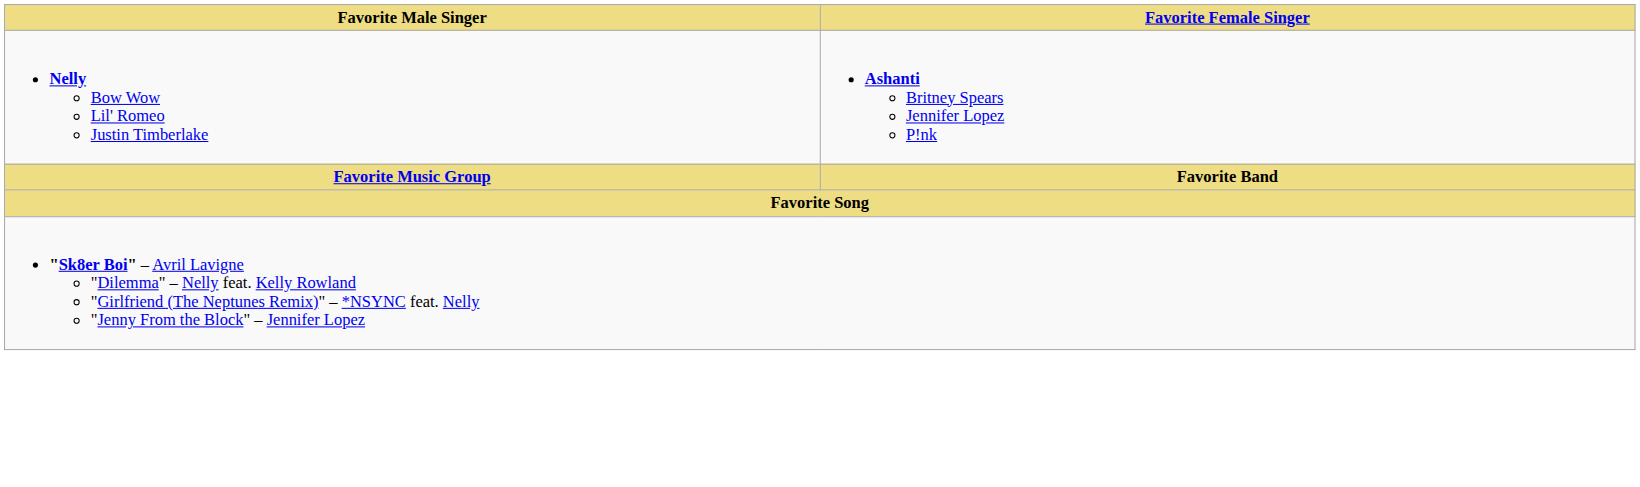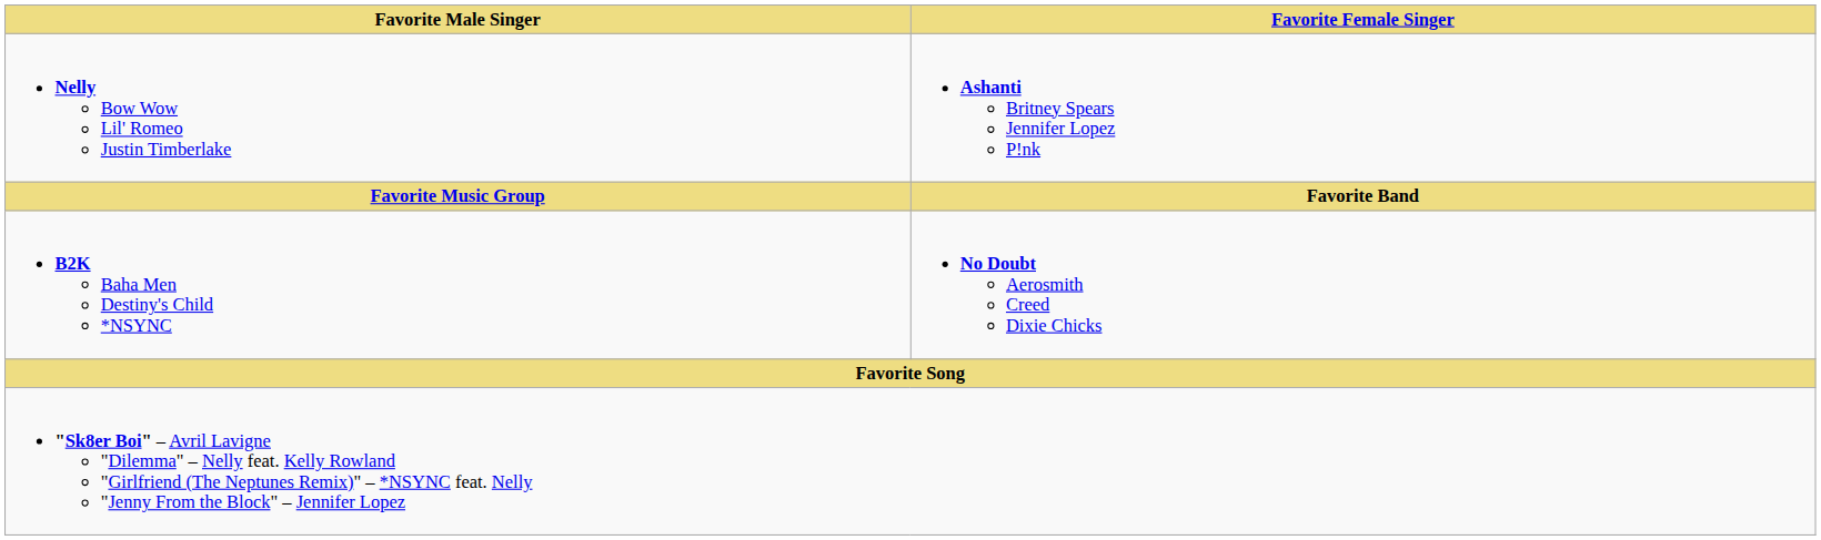+ row: B2K Baha Men Destiny's Child *NSYNC | No Doubt Aerosmith Creed Dixie Chicks
